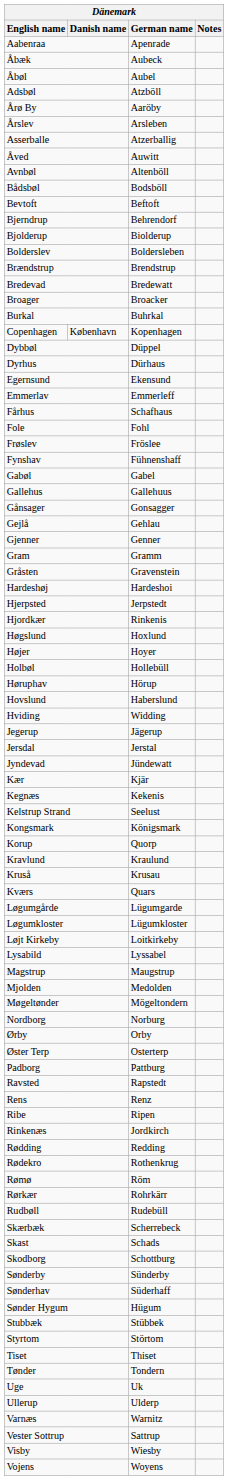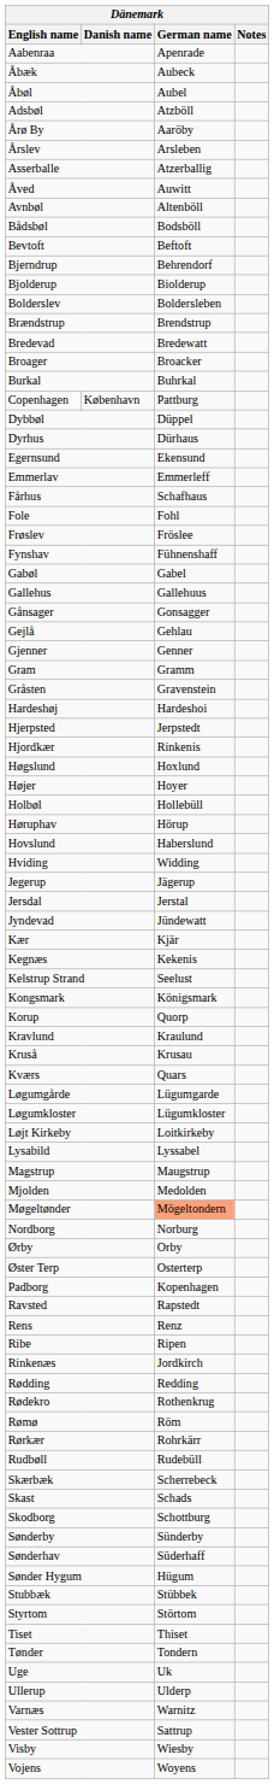Copenhagen | German name: Kopenhagen -> Pattburg
Møgeltønder | German name: no background -> lightsalmon background
Padborg | German name: Pattburg -> Kopenhagen
